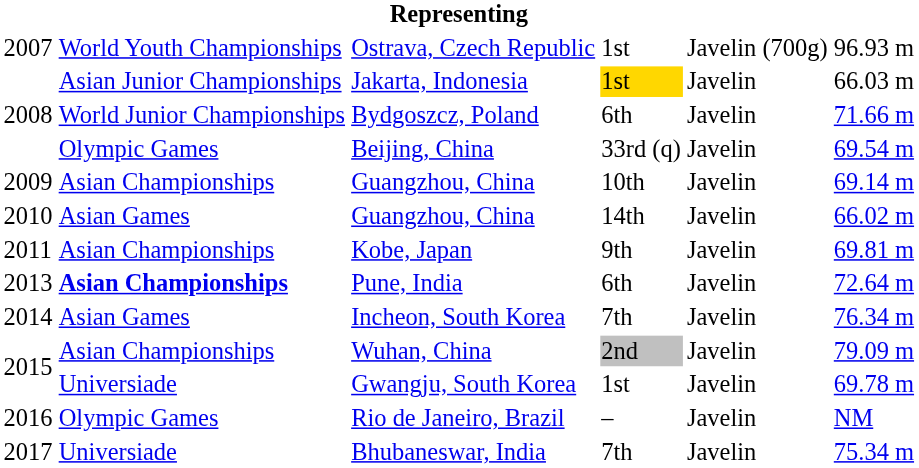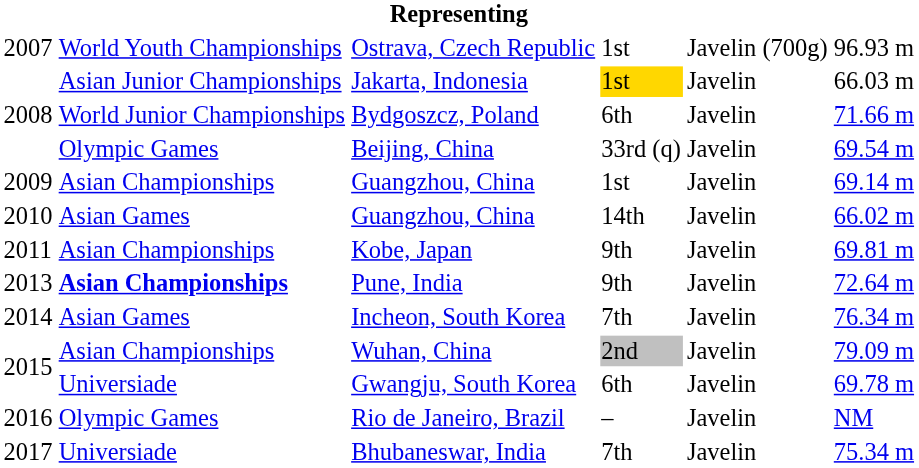2009 / Guangzhou, China | column 4: 10th -> 1st
Pune, India | column 4: 6th -> 9th
Gwangju, South Korea | column 4: 1st -> 6th
